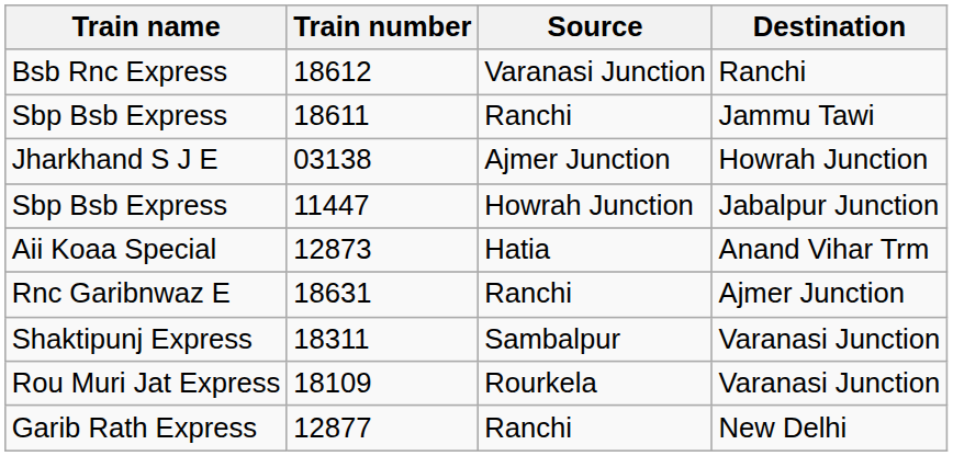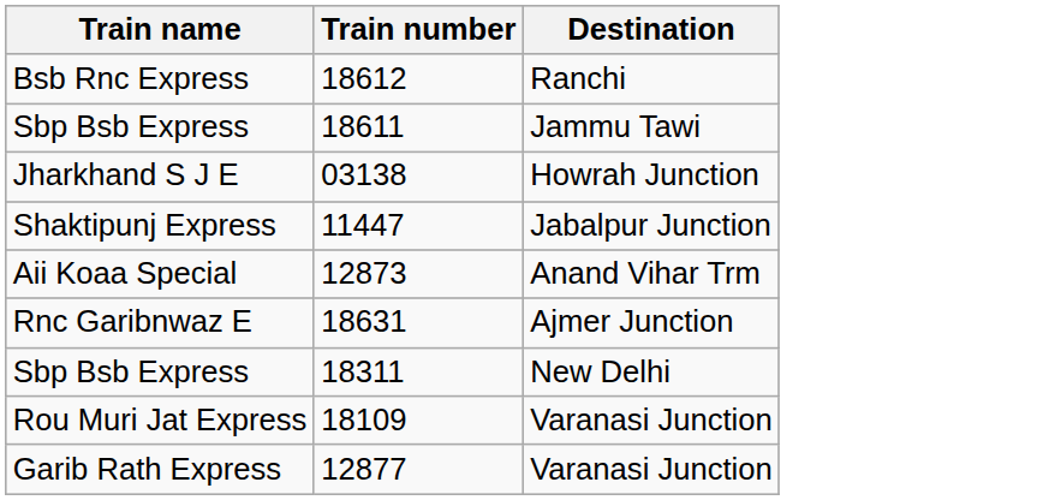- column: Source | Varanasi Junction | Ranchi | Ajmer Junction | Howrah Junction | Hatia | Ranchi | Sambalpur | Rourkela | Ranchi
11447 | Train name: Sbp Bsb Express -> Shaktipunj Express
18311 | Train name: Shaktipunj Express -> Sbp Bsb Express
18311 | Destination: Varanasi Junction -> New Delhi
12877 | Destination: New Delhi -> Varanasi Junction
